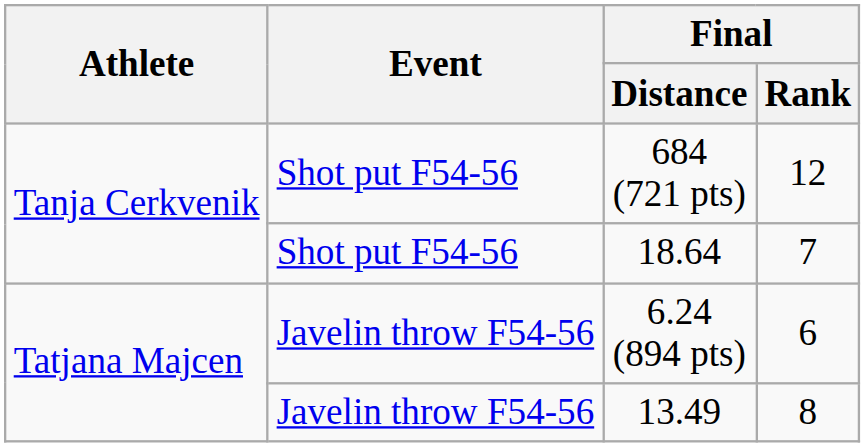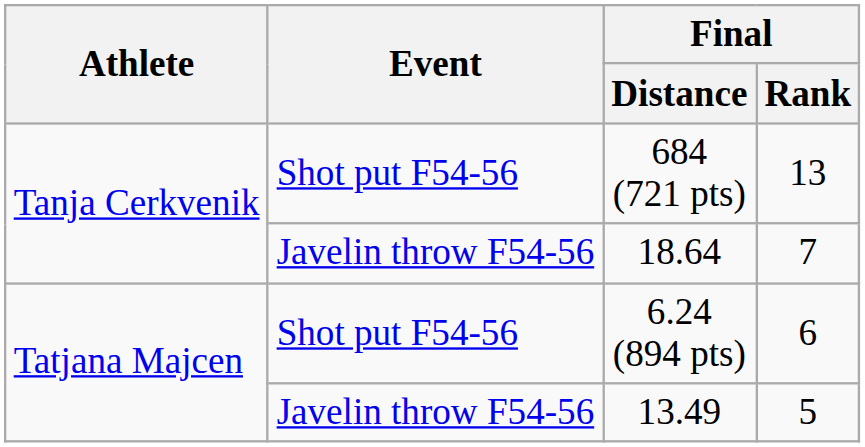684 (721 pts) | Final / Rank: 12 -> 13
18.64 | Event: Shot put F54-56 -> Javelin throw F54-56
6.24 (894 pts) | Event: Javelin throw F54-56 -> Shot put F54-56
13.49 | Final / Rank: 8 -> 5
